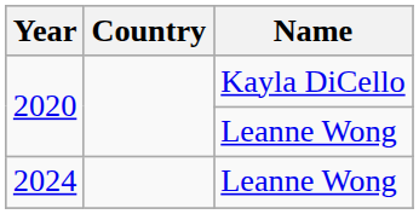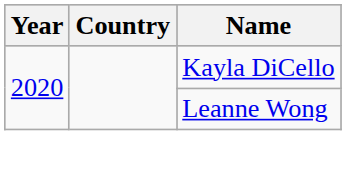- row: 2024 | Leanne Wong
